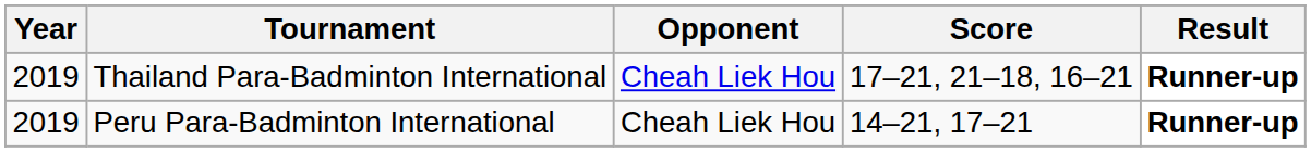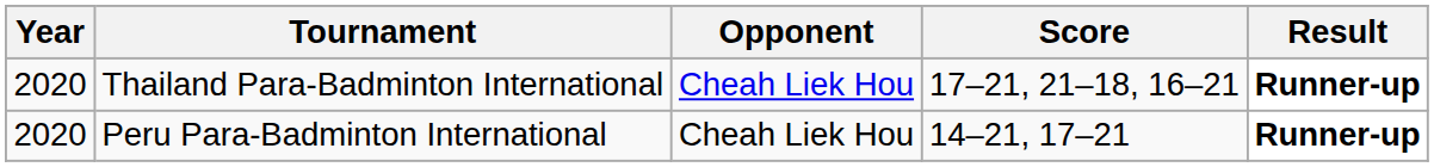Thailand Para-Badminton International | Year: 2019 -> 2020
Peru Para-Badminton International | Year: 2019 -> 2020
